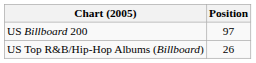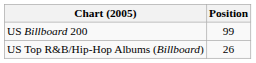US Billboard 200 | Position: 97 -> 99
